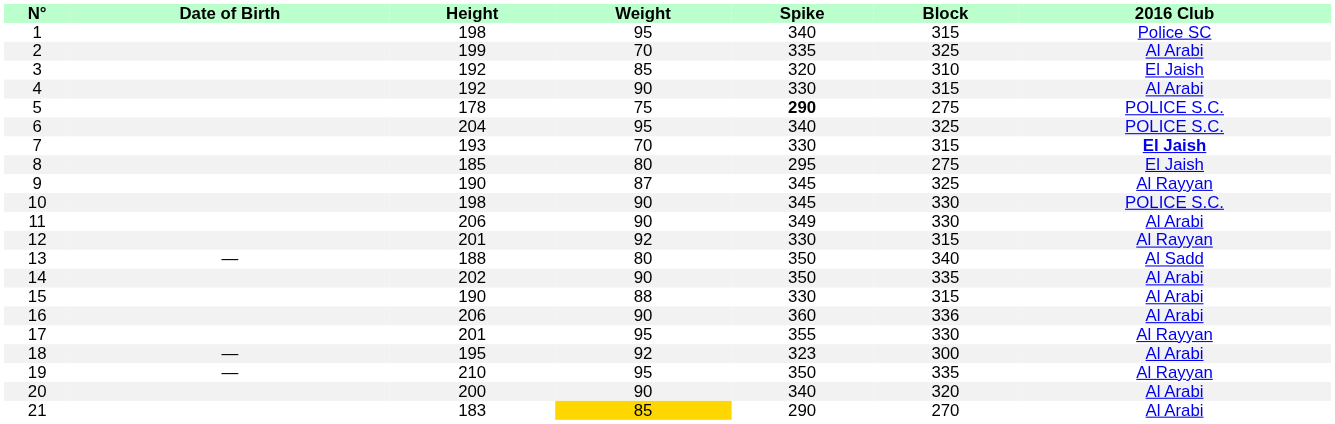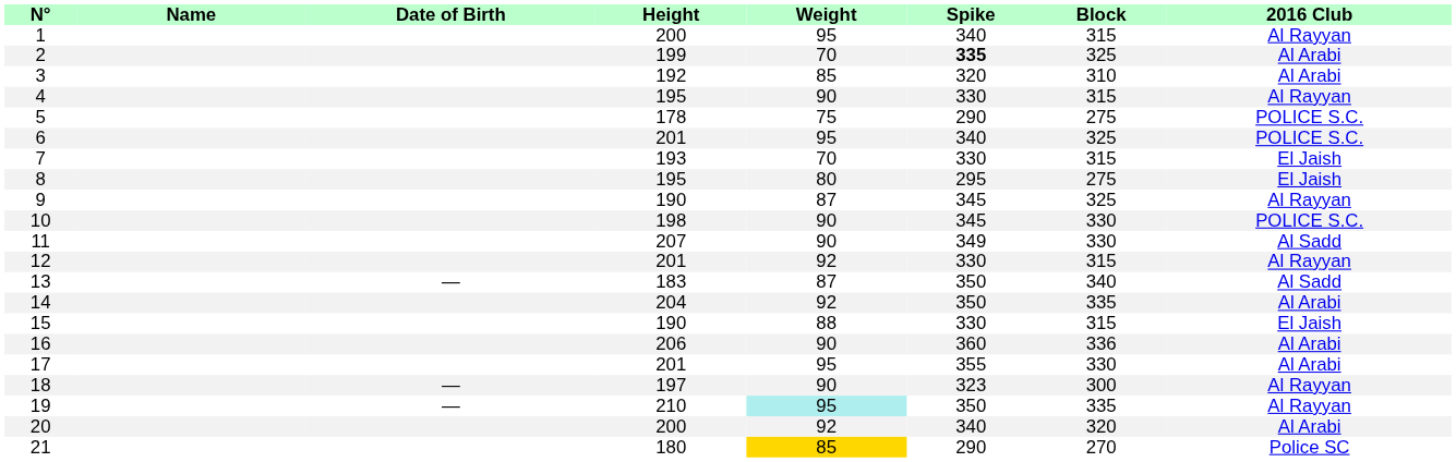+ column: Name
1 | Height: 198 -> 200
1 | 2016 Club: Police SC -> Al Rayyan
2 | Spike: normal -> bold
3 | 2016 Club: El Jaish -> Al Arabi
4 | Height: 192 -> 195
4 | 2016 Club: Al Arabi -> Al Rayyan
5 | Spike: bold -> normal
6 | Height: 204 -> 201
7 | 2016 Club: bold -> normal
8 | Height: 185 -> 195
11 | Height: 206 -> 207
11 | 2016 Club: Al Arabi -> Al Sadd
13 | Height: 188 -> 183
13 | Weight: 80 -> 87
14 | Height: 202 -> 204
14 | Weight: 90 -> 92
15 | 2016 Club: Al Arabi -> El Jaish
17 | 2016 Club: Al Rayyan -> Al Arabi
18 | Height: 195 -> 197
18 | Weight: 92 -> 90
18 | 2016 Club: Al Arabi -> Al Rayyan
19 | Weight: no background -> paleturquoise background
20 | Weight: 90 -> 92
21 | Height: 183 -> 180
21 | 2016 Club: Al Arabi -> Police SC
